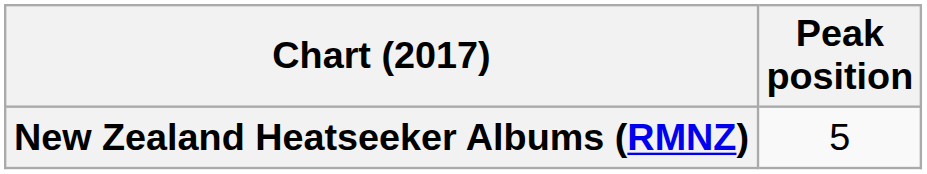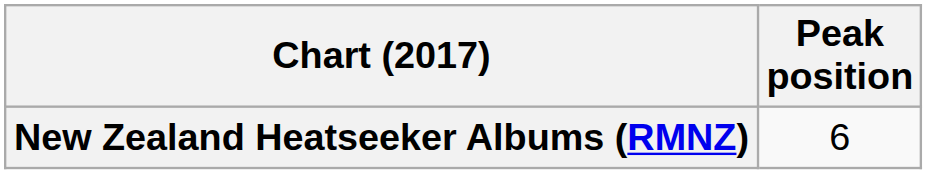New Zealand Heatseeker Albums (RMNZ) | Peak position: 5 -> 6
